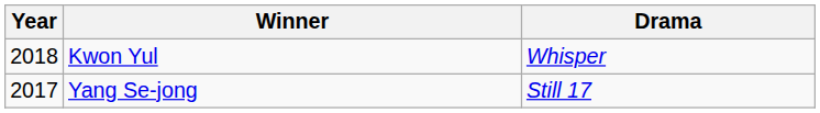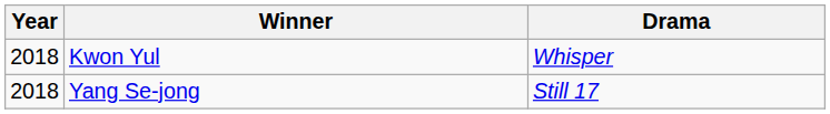Yang Se-jong | Year: 2017 -> 2018
